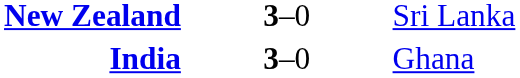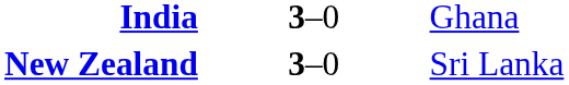rows swapped: India <-> New Zealand
